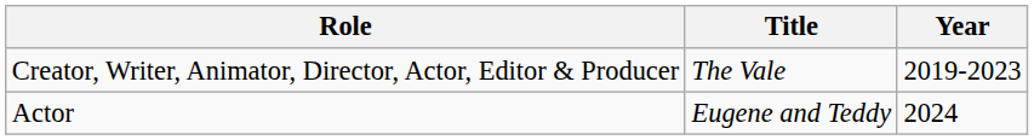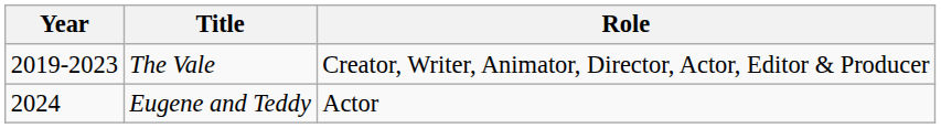columns swapped: Year <-> Role
